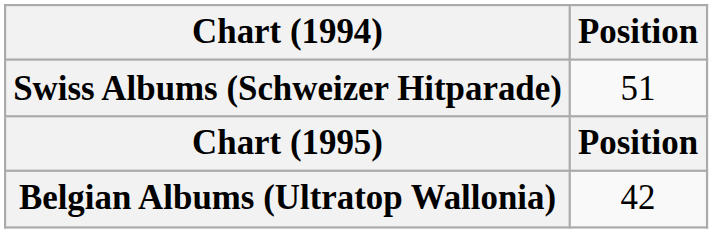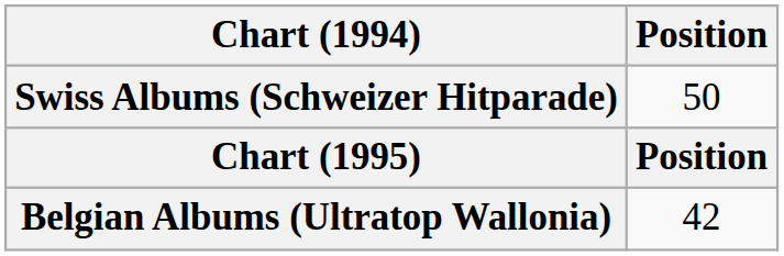Swiss Albums (Schweizer Hitparade) | Position: 51 -> 50
